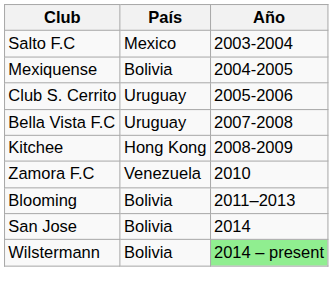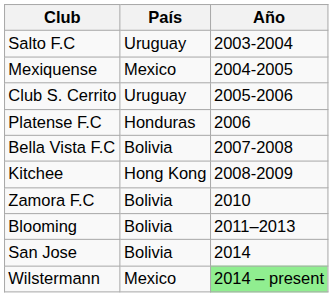Salto F.C | País: Mexico -> Uruguay
Mexiquense | País: Bolivia -> Mexico
+ row: Platense F.C | Honduras | 2006
Bella Vista F.C | País: Uruguay -> Bolivia
Zamora F.C | País: Venezuela -> Bolivia
Wilstermann | País: Bolivia -> Mexico
